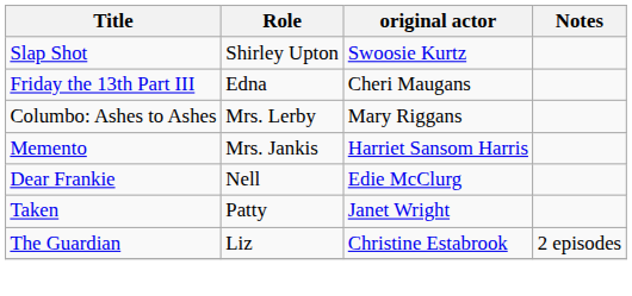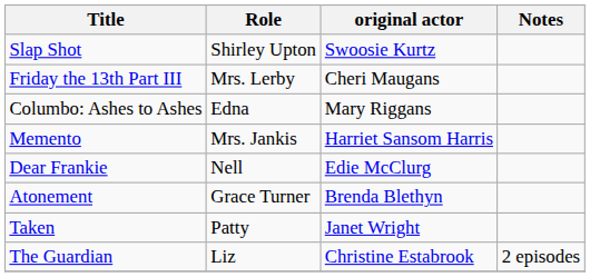Friday the 13th Part III | Role: Edna -> Mrs. Lerby
Columbo: Ashes to Ashes | Role: Mrs. Lerby -> Edna
+ row: Atonement | Grace Turner | Brenda Blethyn
